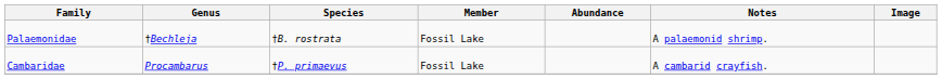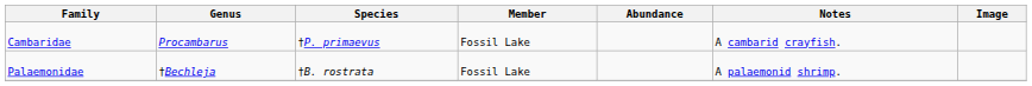rows swapped: Palaemonidae <-> Cambaridae
